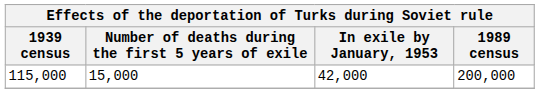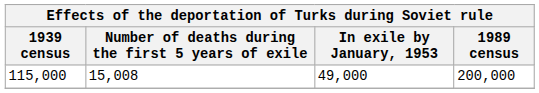115,000 | Number of deaths during the first 5 years of exile: 15,000 -> 15,008
115,000 | In exile by January, 1953: 42,000 -> 49,000
